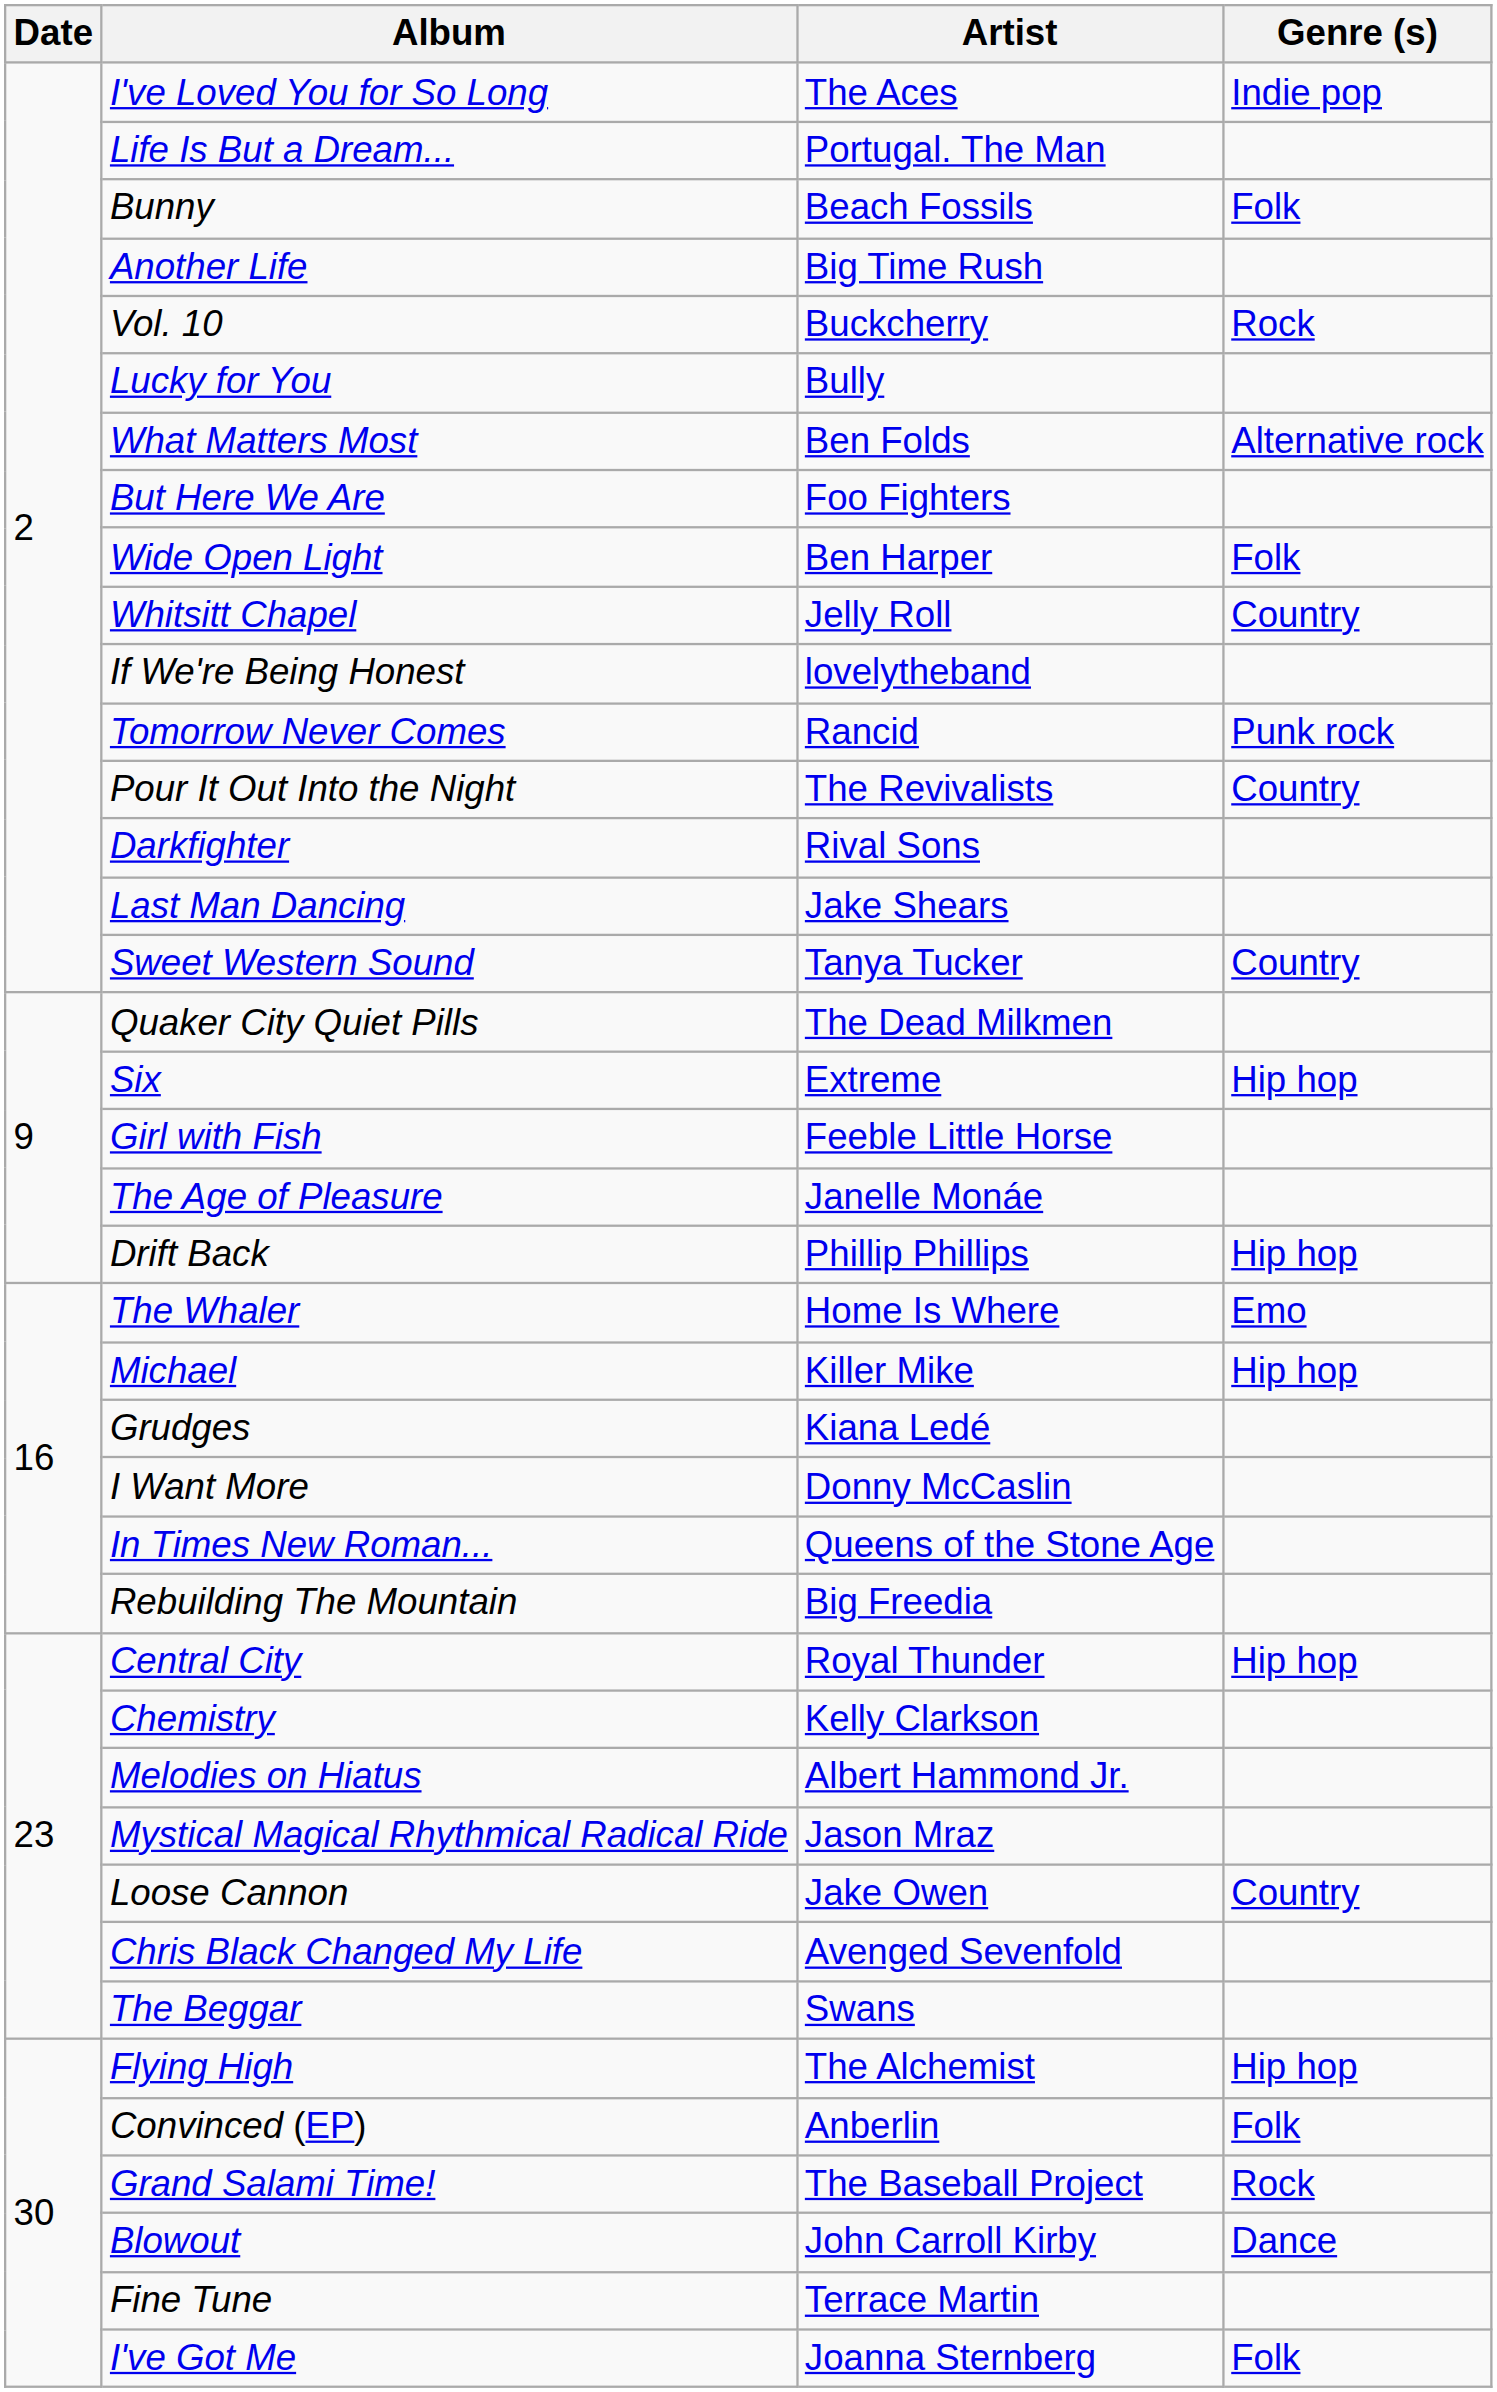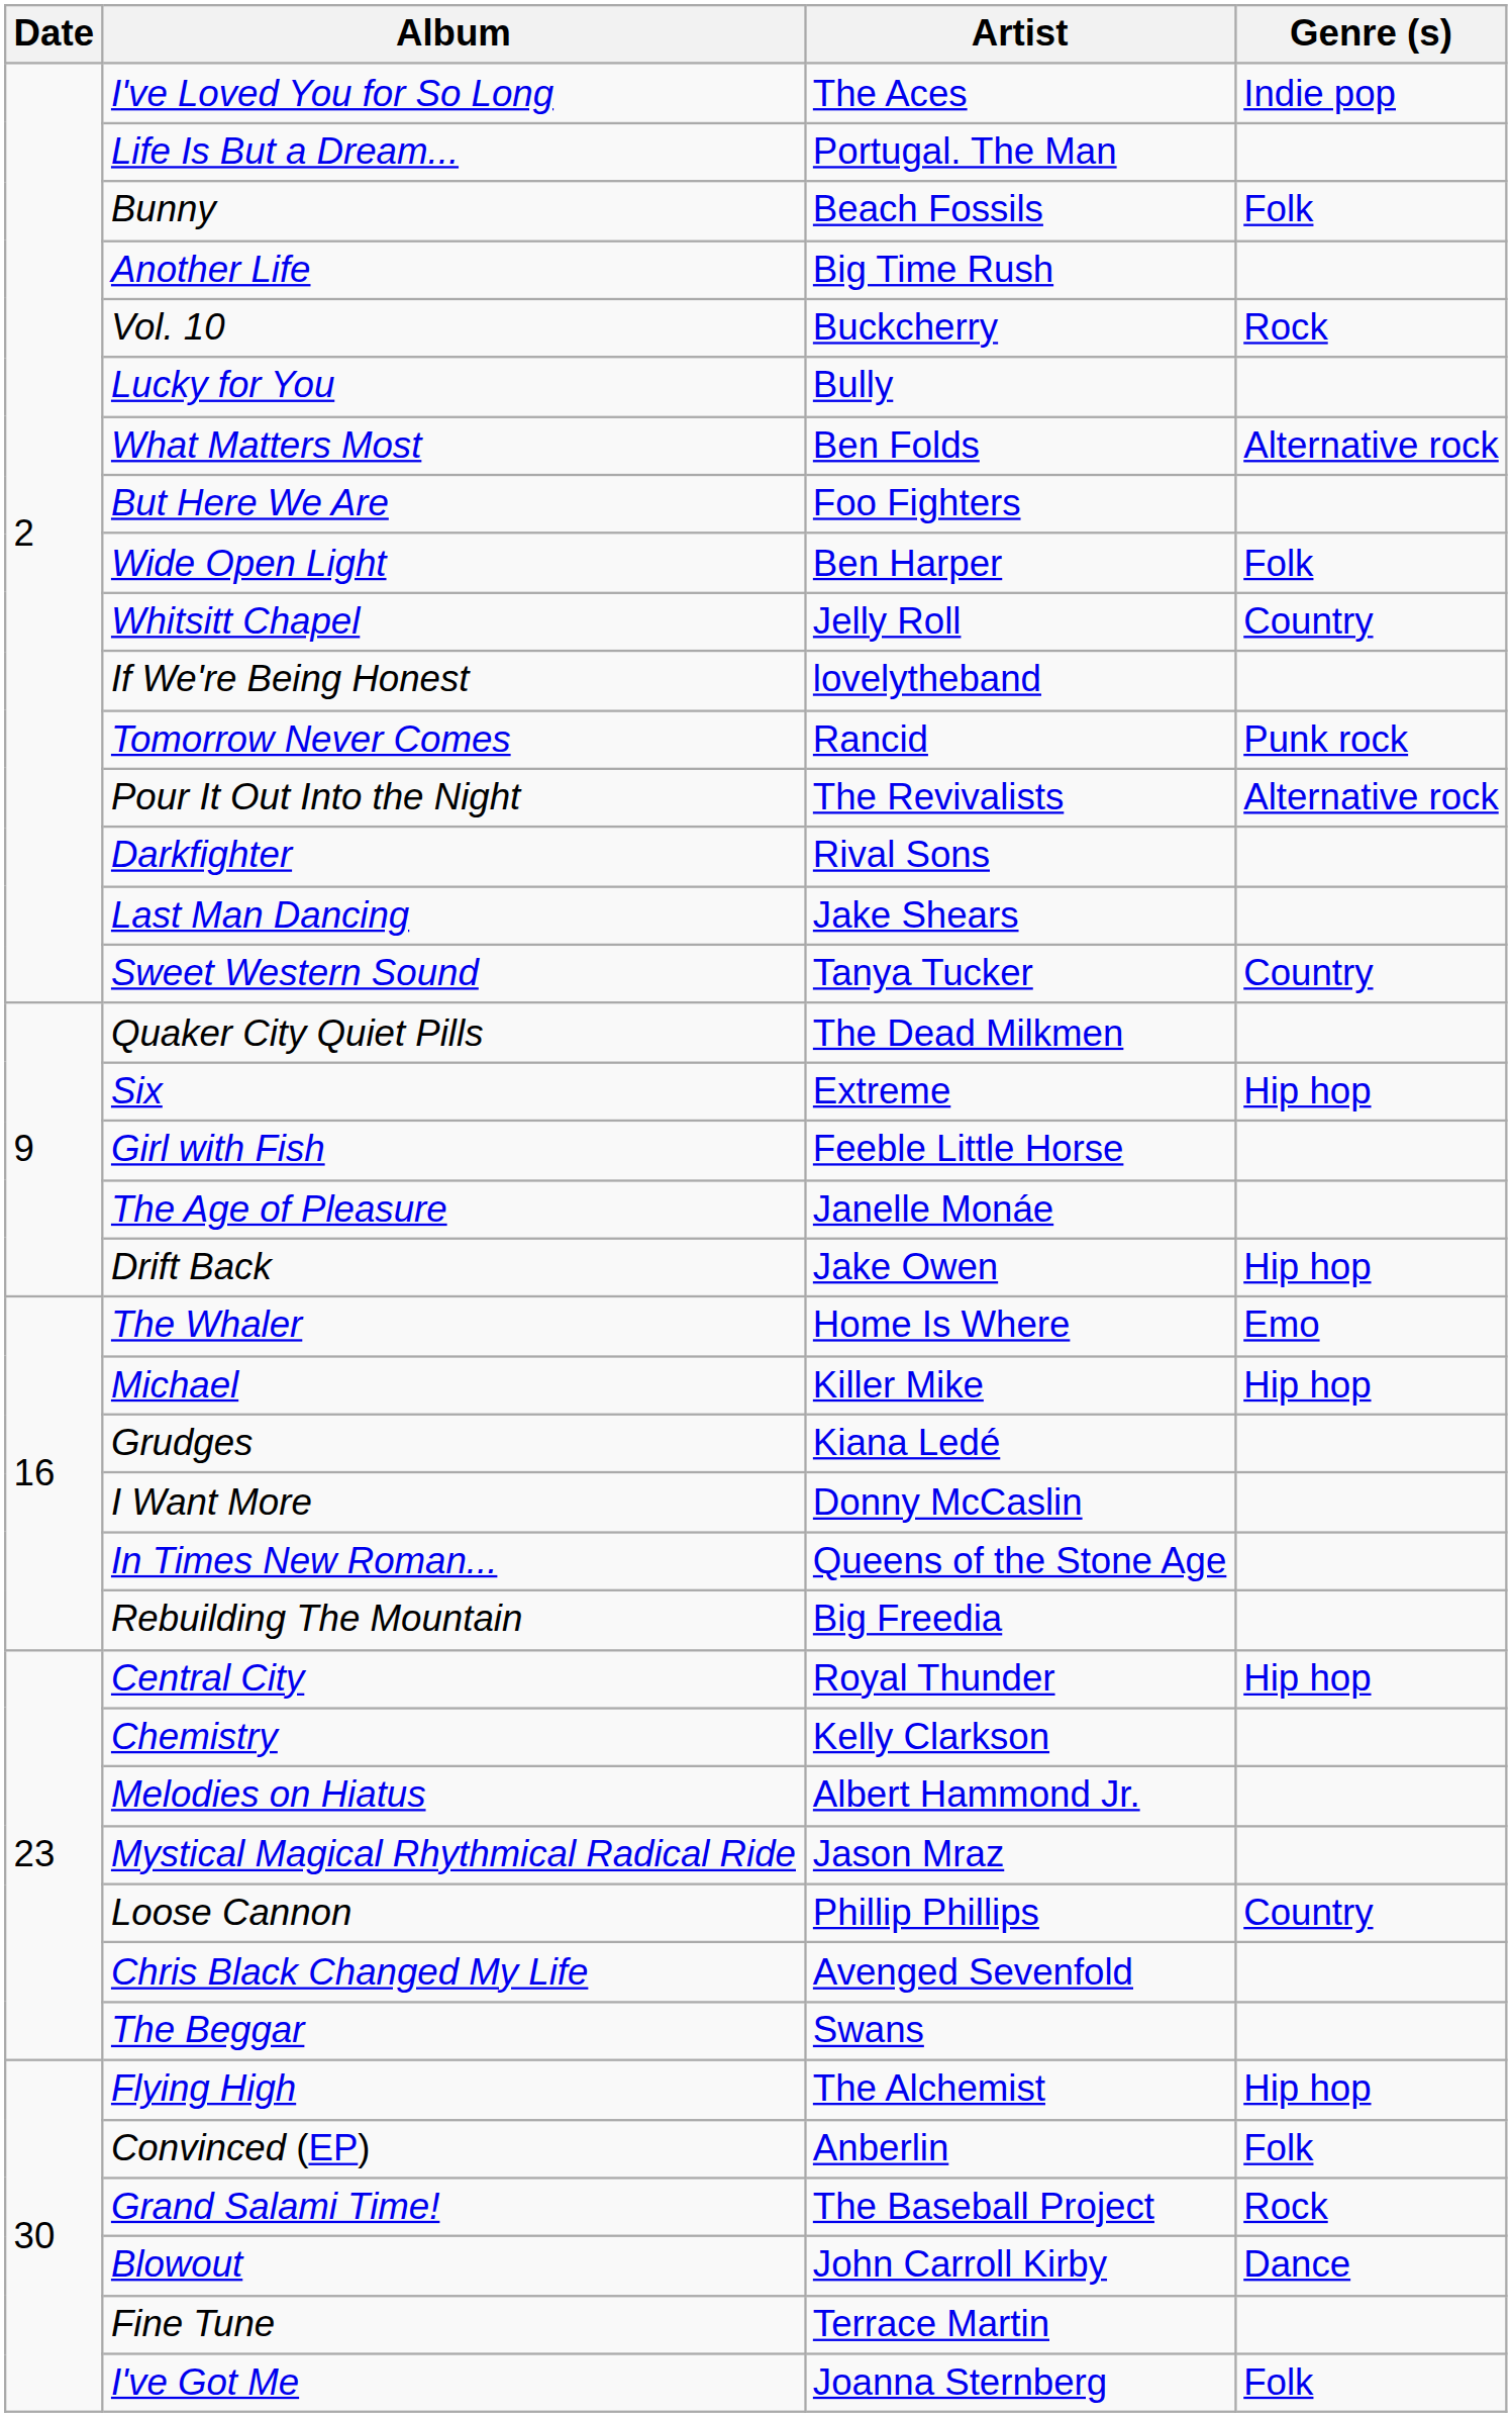Pour It Out Into the Night | Genre (s): Country -> Alternative rock
Drift Back | Artist: Phillip Phillips -> Jake Owen
Loose Cannon | Artist: Jake Owen -> Phillip Phillips
